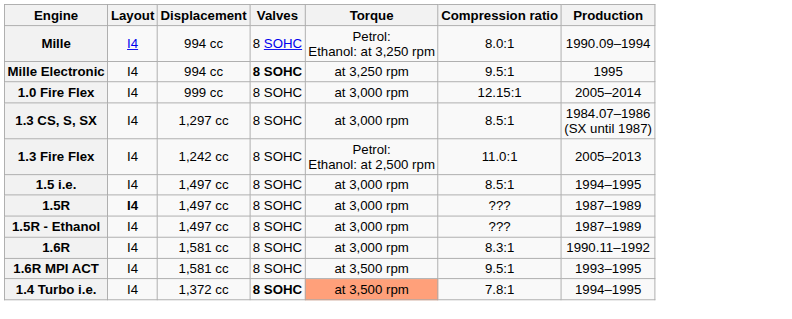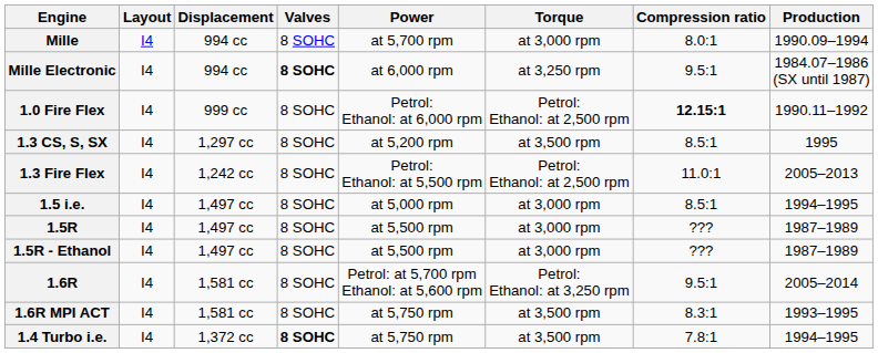+ column: Power | at 5,700 rpm | at 6,000 rpm | Petrol: Ethanol: at 6,000 rpm | at 5,200 rpm | Petrol: Ethanol: at 5,500 rpm | at 5,000 rpm | at 5,500 rpm | at 5,500 rpm | Petrol: at 5,700 rpm Ethanol: at 5,600 rpm | at 5,750 rpm | at 5,750 rpm
Mille | Torque: Petrol: Ethanol: at 3,250 rpm -> at 3,000 rpm
Mille Electronic | Production: 1995 -> 1984.07–1986 (SX until 1987)
1.0 Fire Flex | Torque: at 3,000 rpm -> Petrol: Ethanol: at 2,500 rpm
1.0 Fire Flex | Compression ratio: normal -> bold
1.0 Fire Flex | Production: 2005–2014 -> 1990.11–1992
1.3 CS, S, SX | Torque: at 3,000 rpm -> at 3,500 rpm
1.3 CS, S, SX | Production: 1984.07–1986 (SX until 1987) -> 1995
1.5R | Layout: bold -> normal
1.6R | Torque: at 3,000 rpm -> Petrol: Ethanol: at 3,250 rpm
1.6R | Compression ratio: 8.3:1 -> 9.5:1
1.6R | Production: 1990.11–1992 -> 2005–2014
1.6R MPI ACT | Compression ratio: 9.5:1 -> 8.3:1
1.4 Turbo i.e. | Torque: lightsalmon background -> no background
